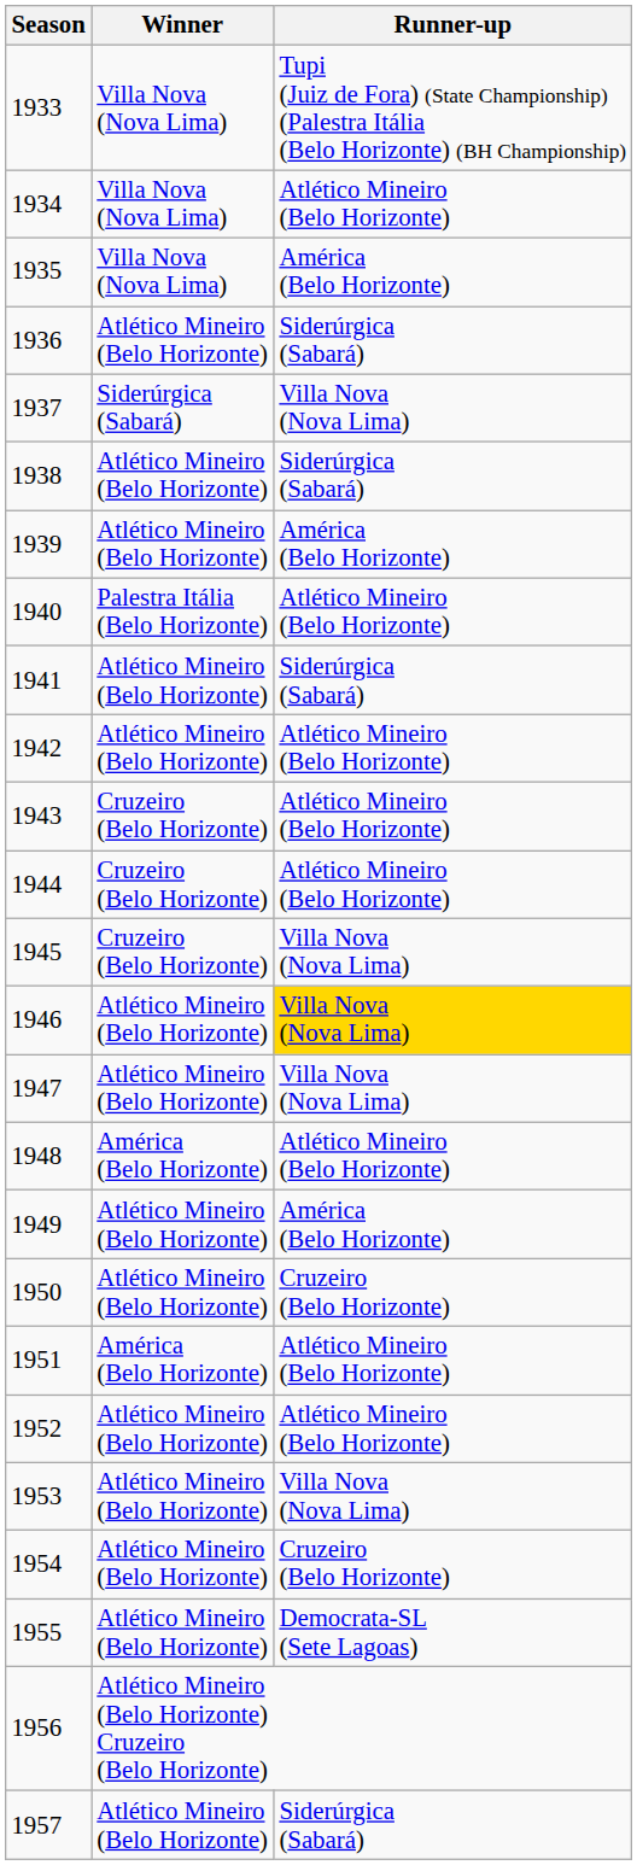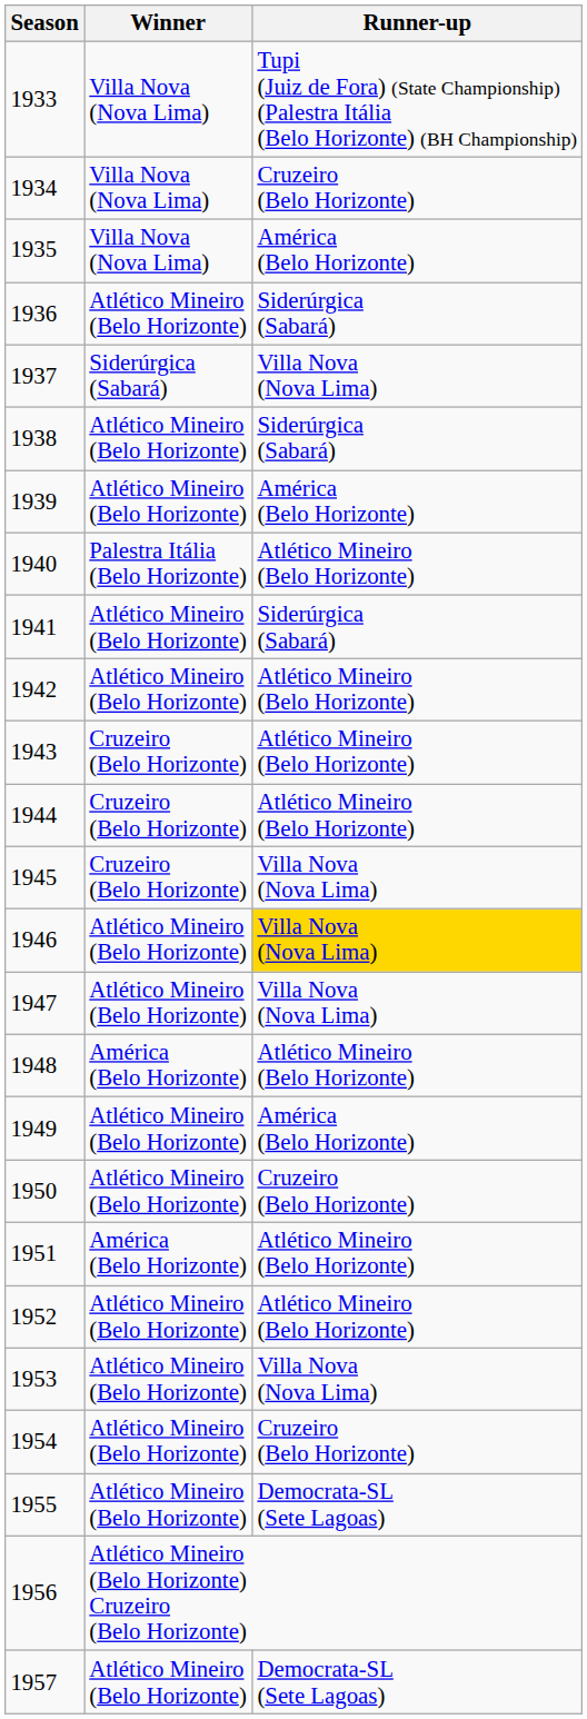1934 | Runner-up: Atlético Mineiro (Belo Horizonte) -> Cruzeiro (Belo Horizonte)
1957 | Runner-up: Siderúrgica (Sabará) -> Democrata-SL (Sete Lagoas)
